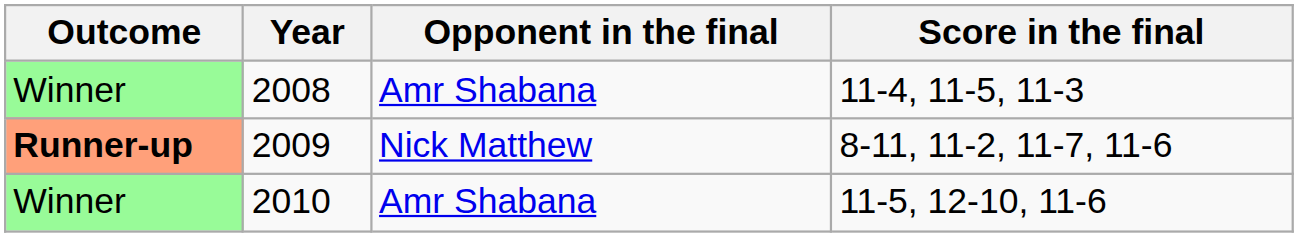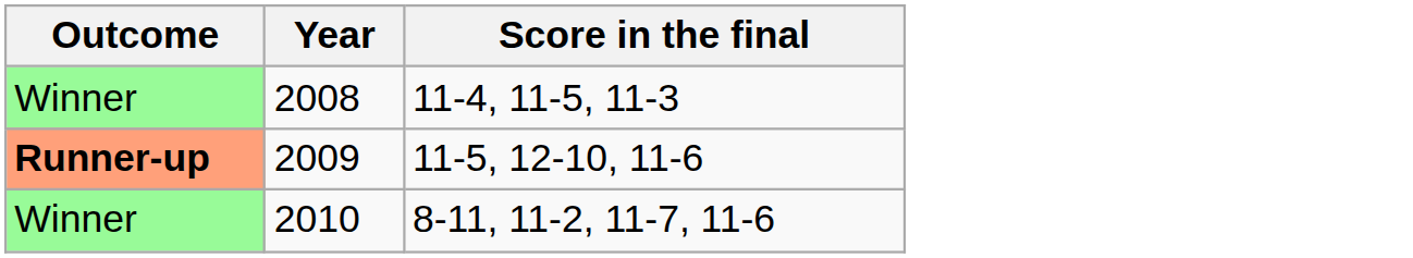- column: Opponent in the final | Amr Shabana | Nick Matthew | Amr Shabana
2009 | Score in the final: 8-11, 11-2, 11-7, 11-6 -> 11-5, 12-10, 11-6
2010 | Score in the final: 11-5, 12-10, 11-6 -> 8-11, 11-2, 11-7, 11-6
